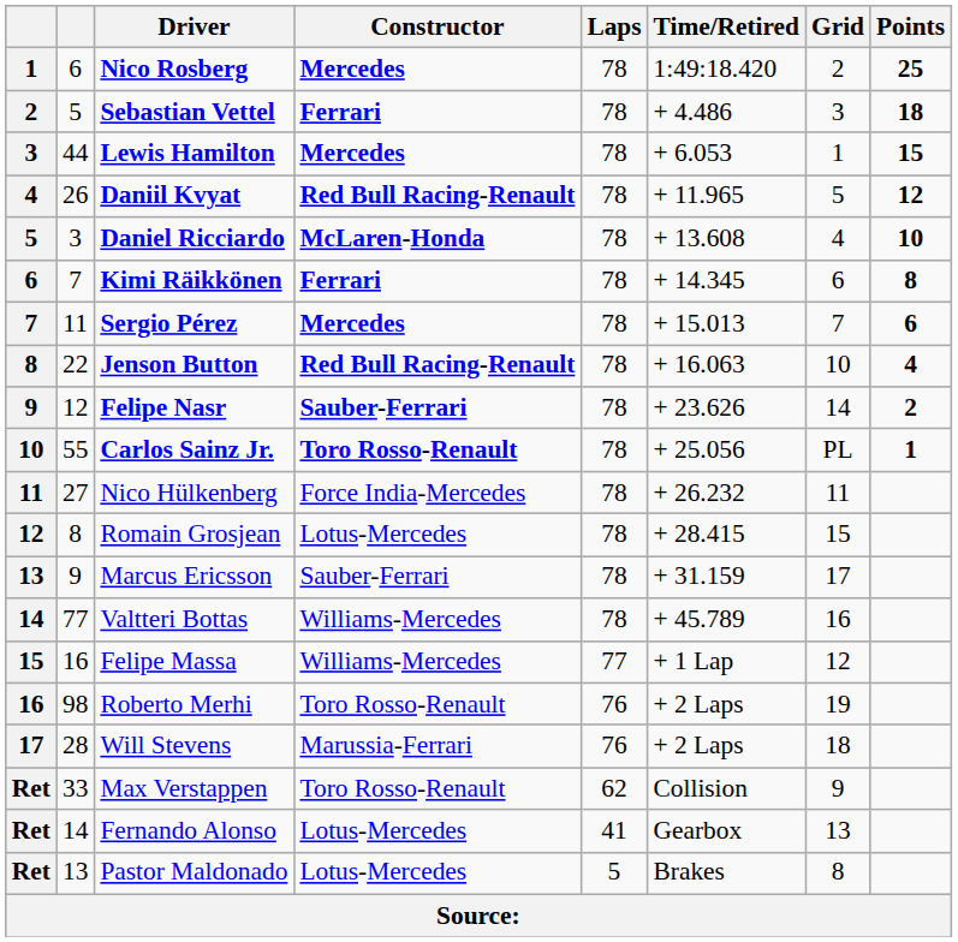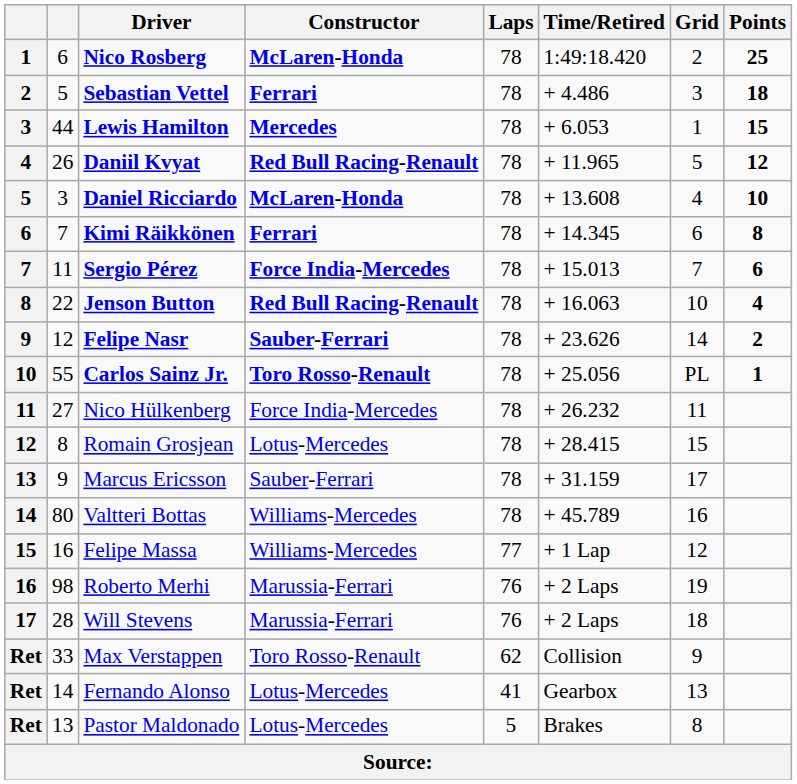Nico Rosberg | Constructor: Mercedes -> McLaren-Honda
Sergio Pérez | Constructor: Mercedes -> Force India-Mercedes
Valtteri Bottas | column 2: 77 -> 80
Roberto Merhi | Constructor: Toro Rosso-Renault -> Marussia-Ferrari
